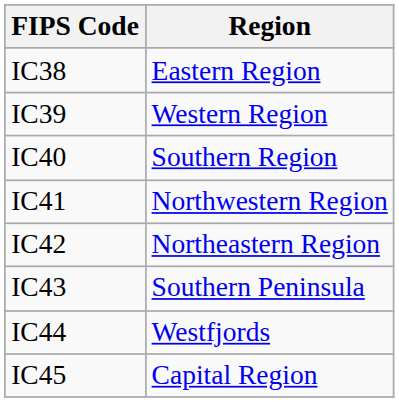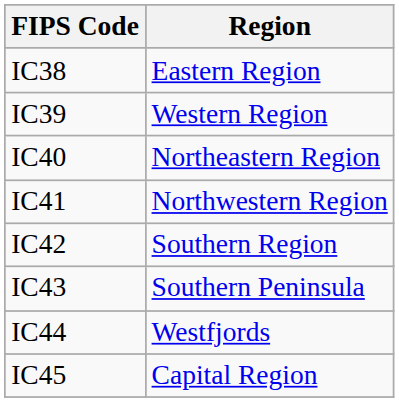IC40 | Region: Southern Region -> Northeastern Region
IC42 | Region: Northeastern Region -> Southern Region
